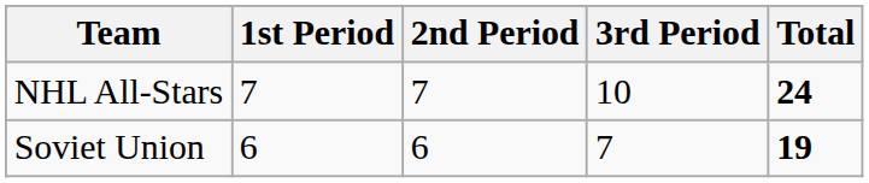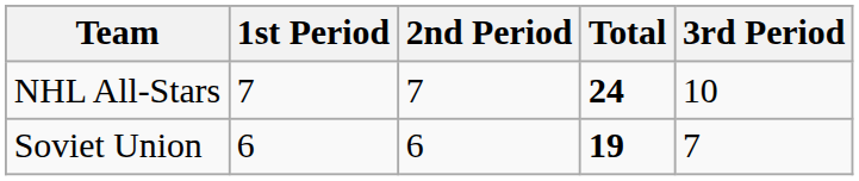columns swapped: 3rd Period <-> Total
